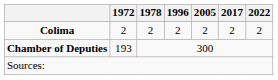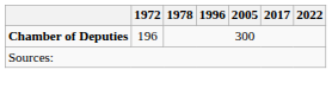- row: Colima | 2 | 2 | 2 | 2 | 2 | 2
Chamber of Deputies | 1972: 193 -> 196
